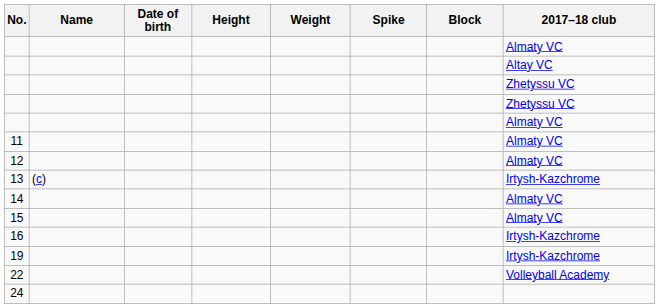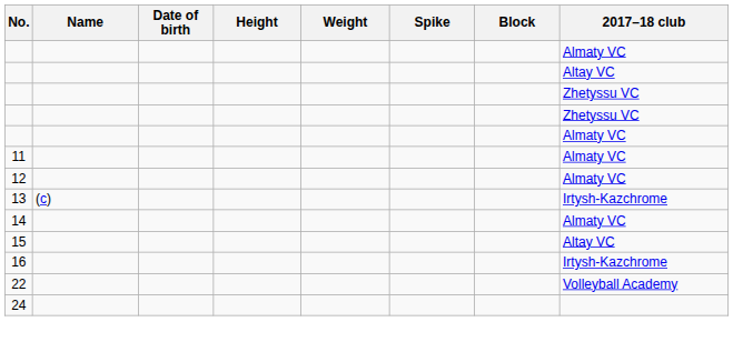15 | 2017–18 club: Almaty VC -> Altay VC
- row: 19 | Irtysh-Kazchrome
